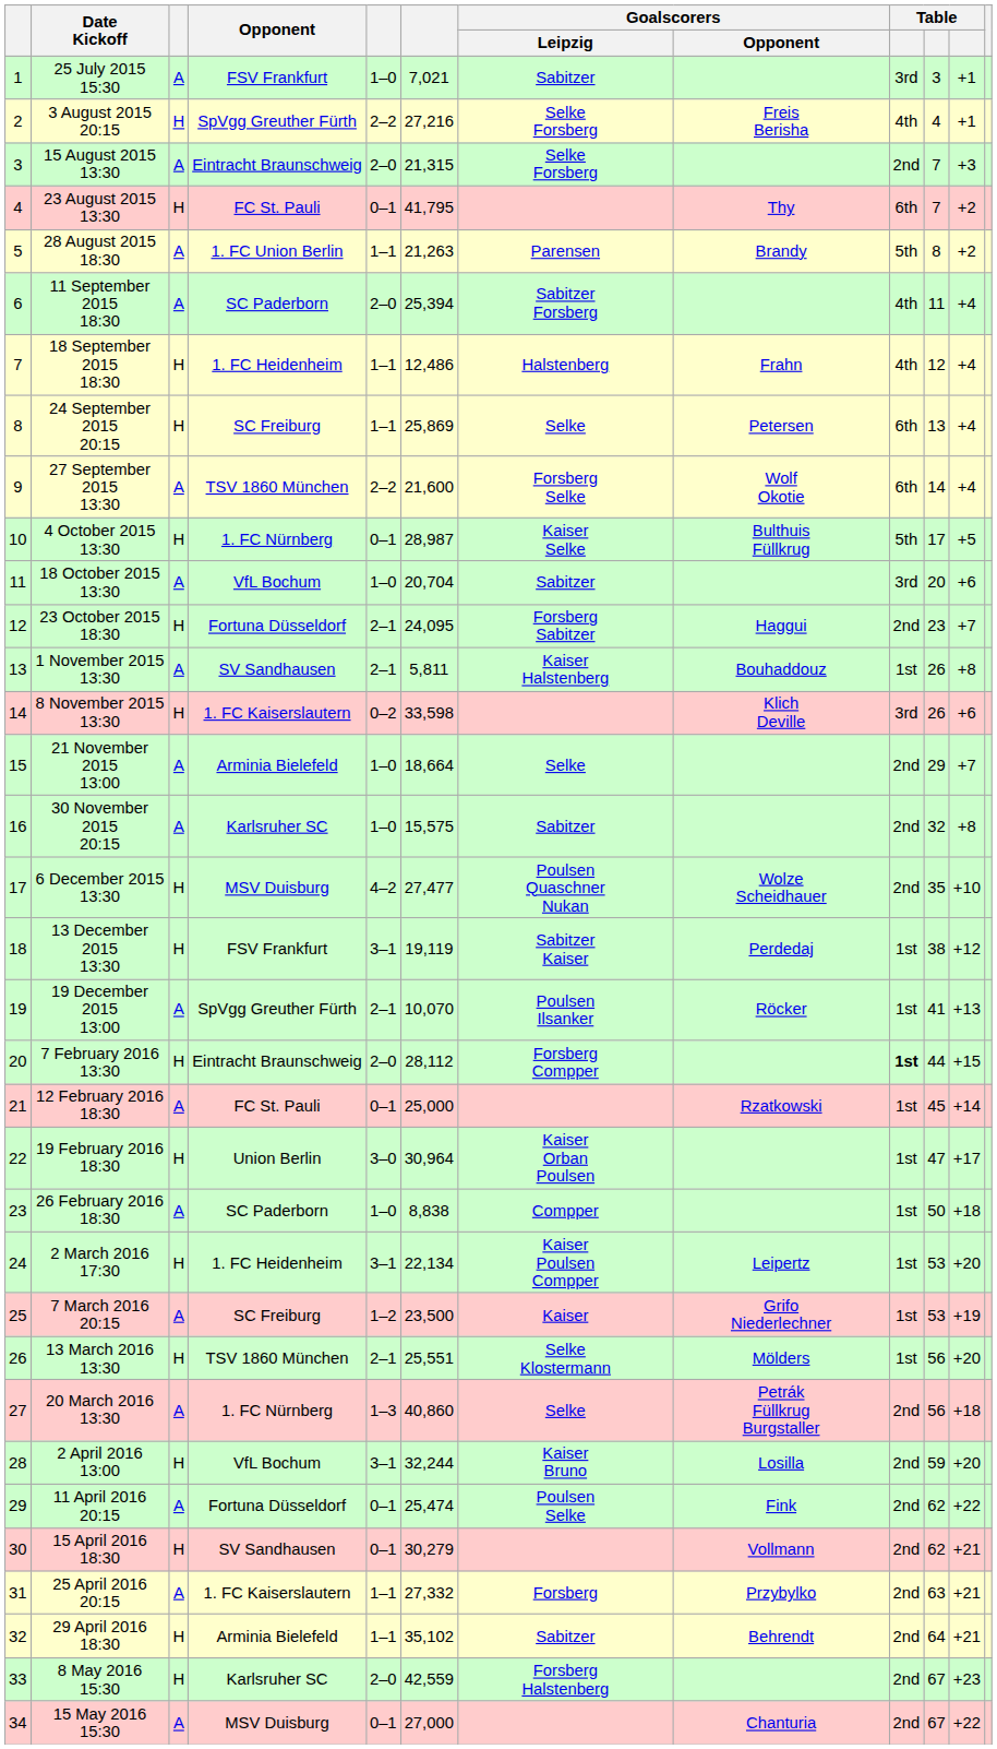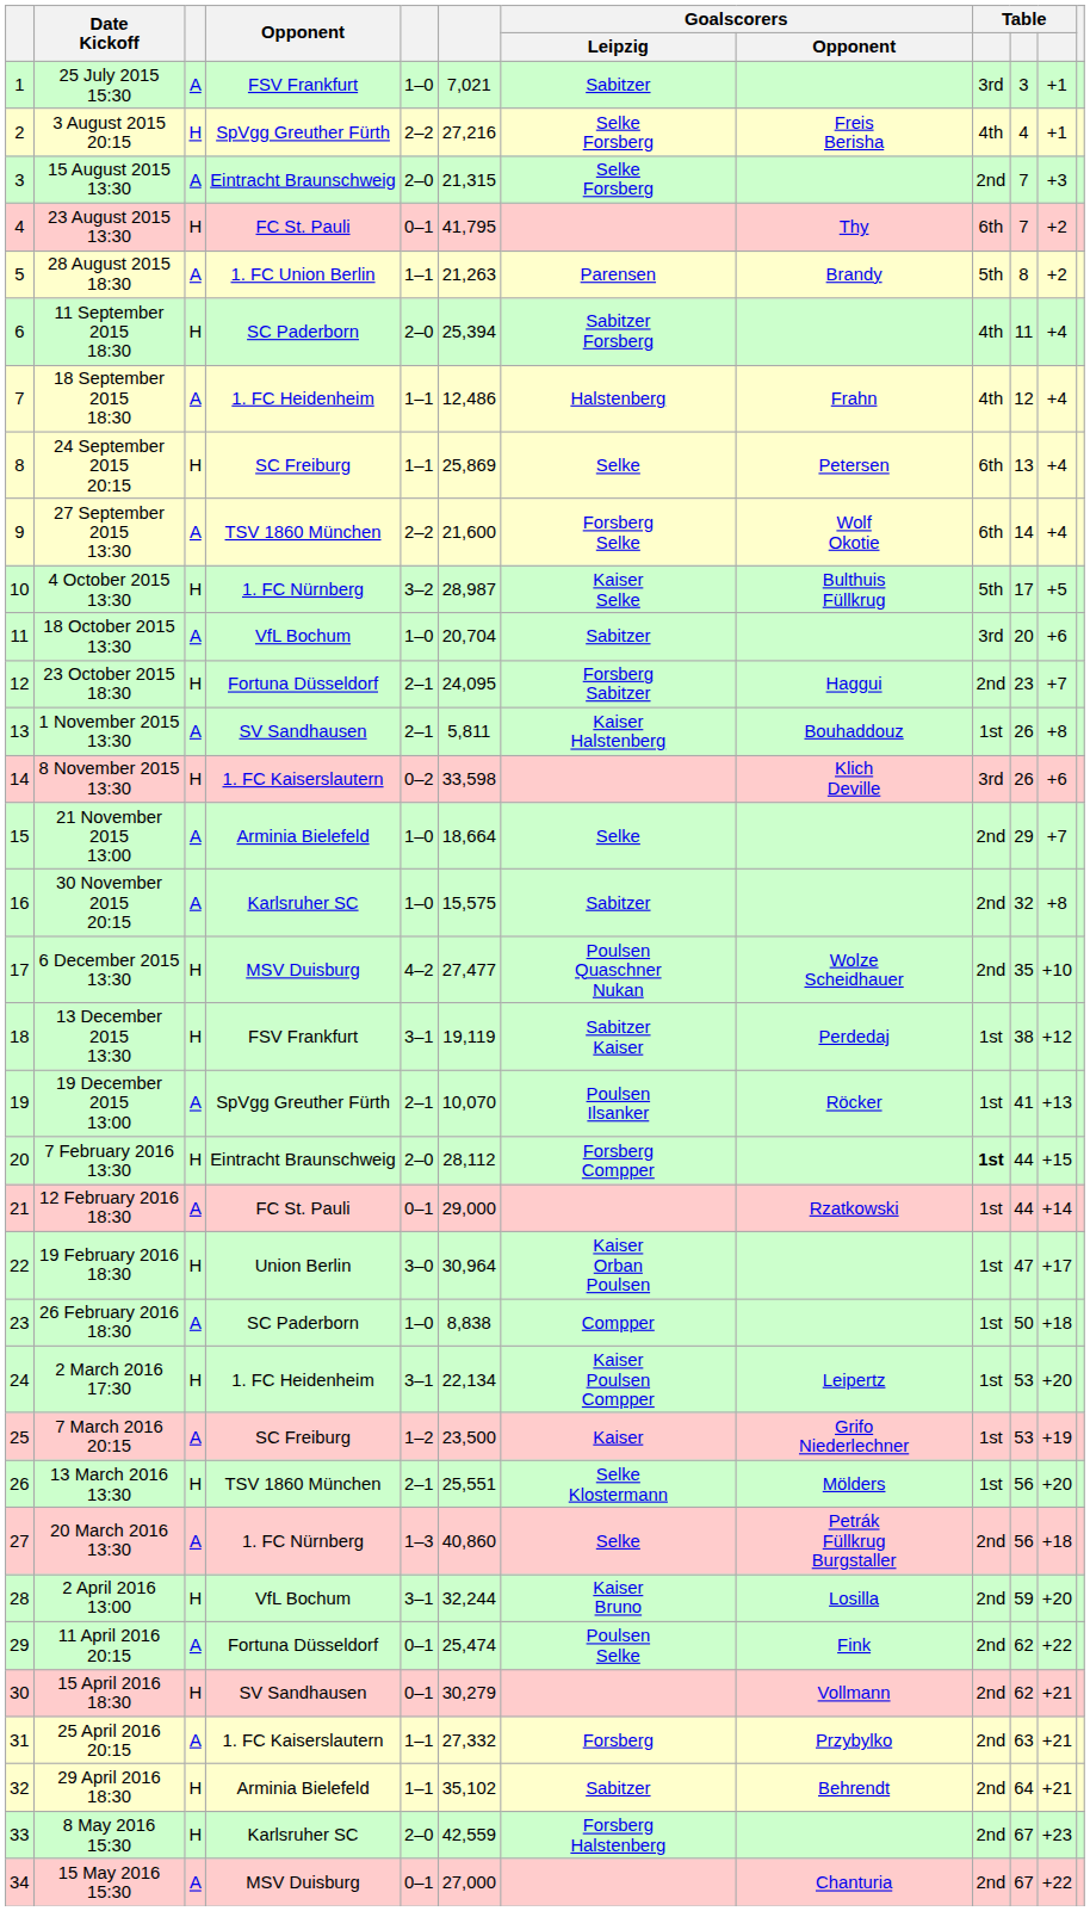11 September 2015 18:30 | column 3: A -> H
18 September 2015 18:30 | column 3: H -> A
4 October 2015 13:30 | column 5: 0–1 -> 3–2
12 February 2016 18:30 | column 6: 25,000 -> 29,000
12 February 2016 18:30 | column 10: 45 -> 44
